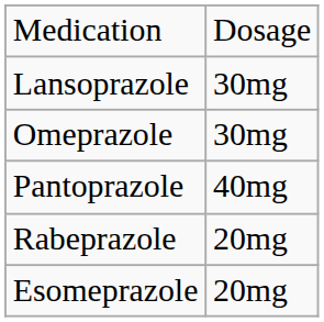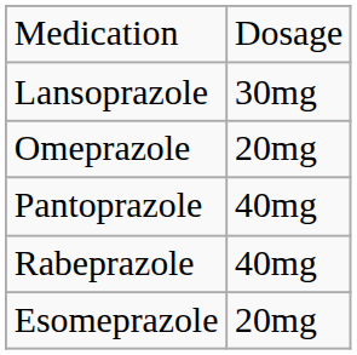Omeprazole | column 2: 30mg -> 20mg
Rabeprazole | column 2: 20mg -> 40mg
